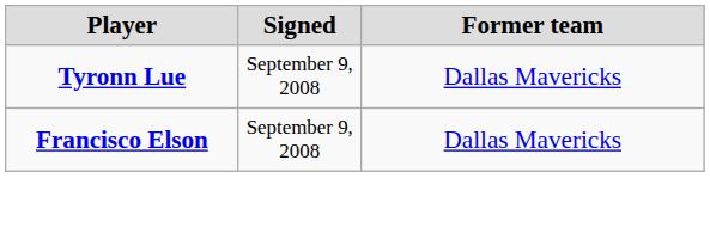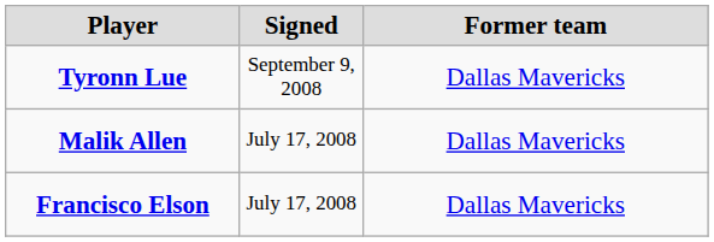+ row: Malik Allen | July 17, 2008 | Dallas Mavericks
Francisco Elson | Signed: September 9, 2008 -> July 17, 2008
